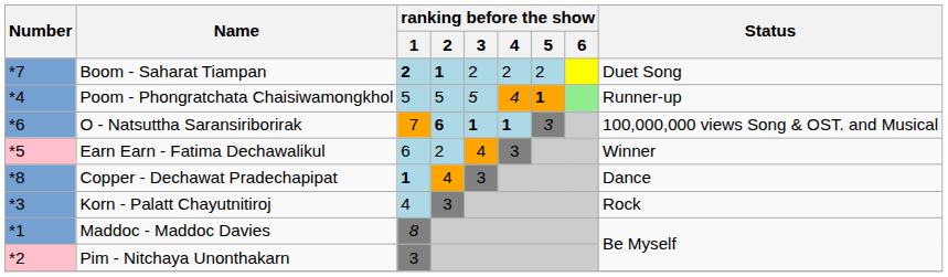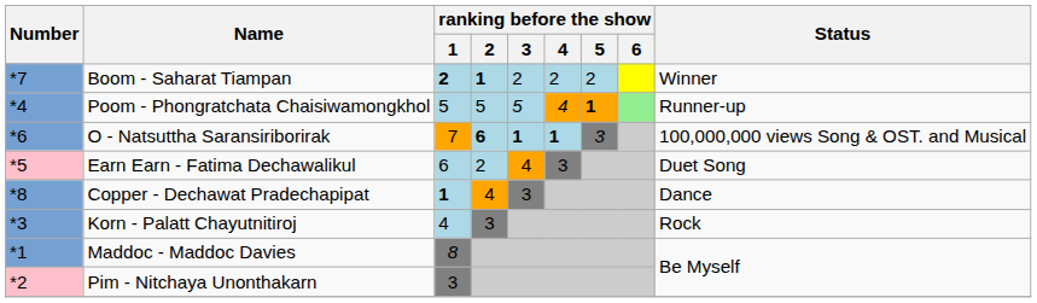Boom - Saharat Tiampan | Status: Duet Song -> Winner
Earn Earn - Fatima Dechawalikul | Status: Winner -> Duet Song
